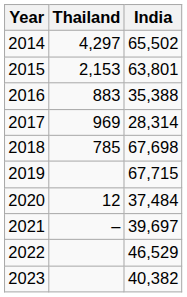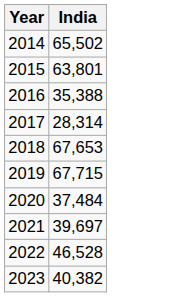- column: Thailand | 4,297 | 2,153 | 883 | 969 | 785 | 12 | –
2018 | India: 67,698 -> 67,653
2022 | India: 46,529 -> 46,528
